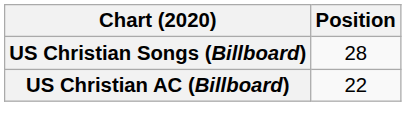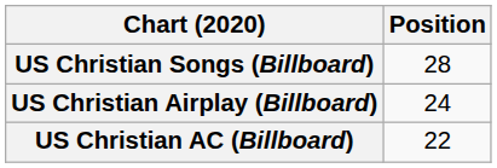+ row: US Christian Airplay (Billboard) | 24
